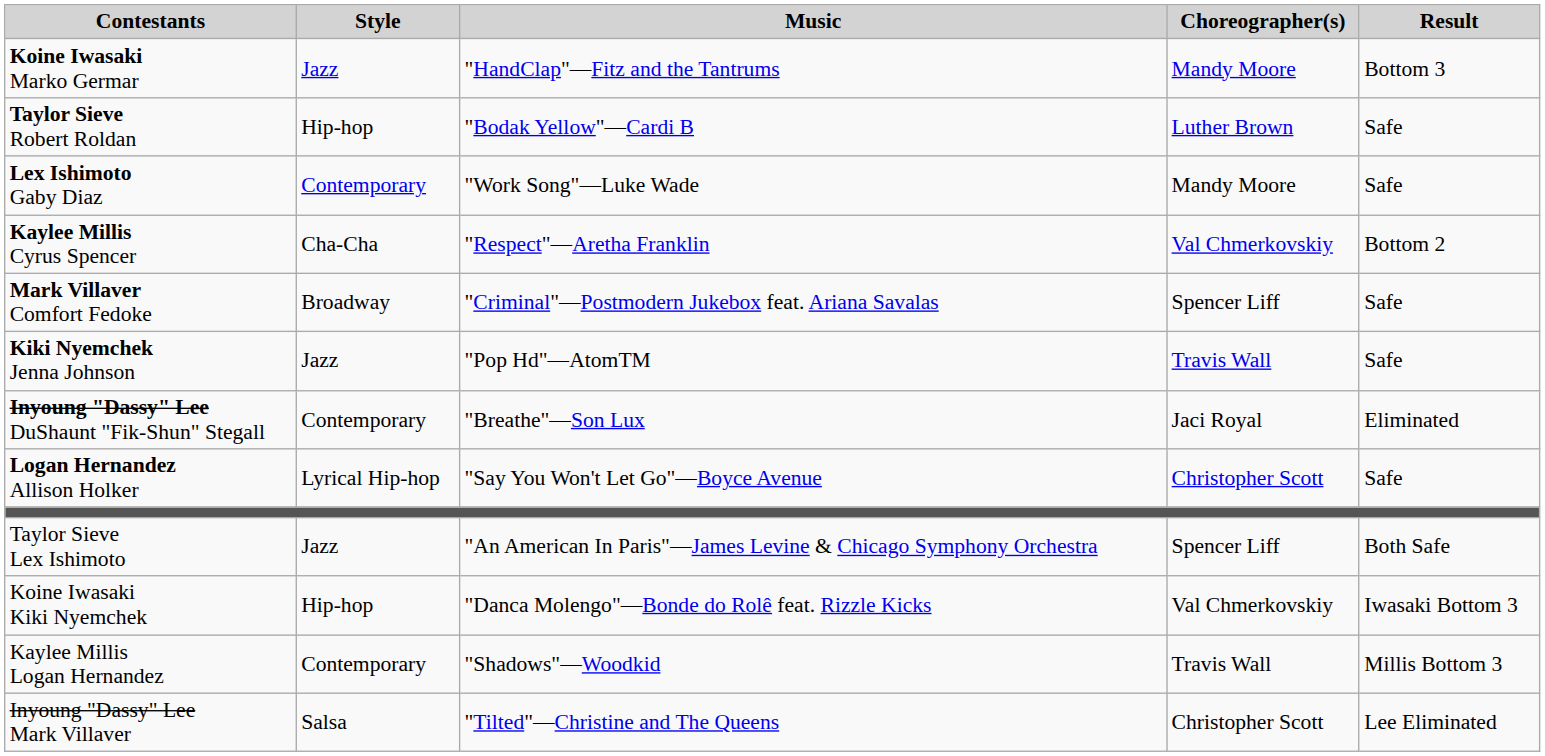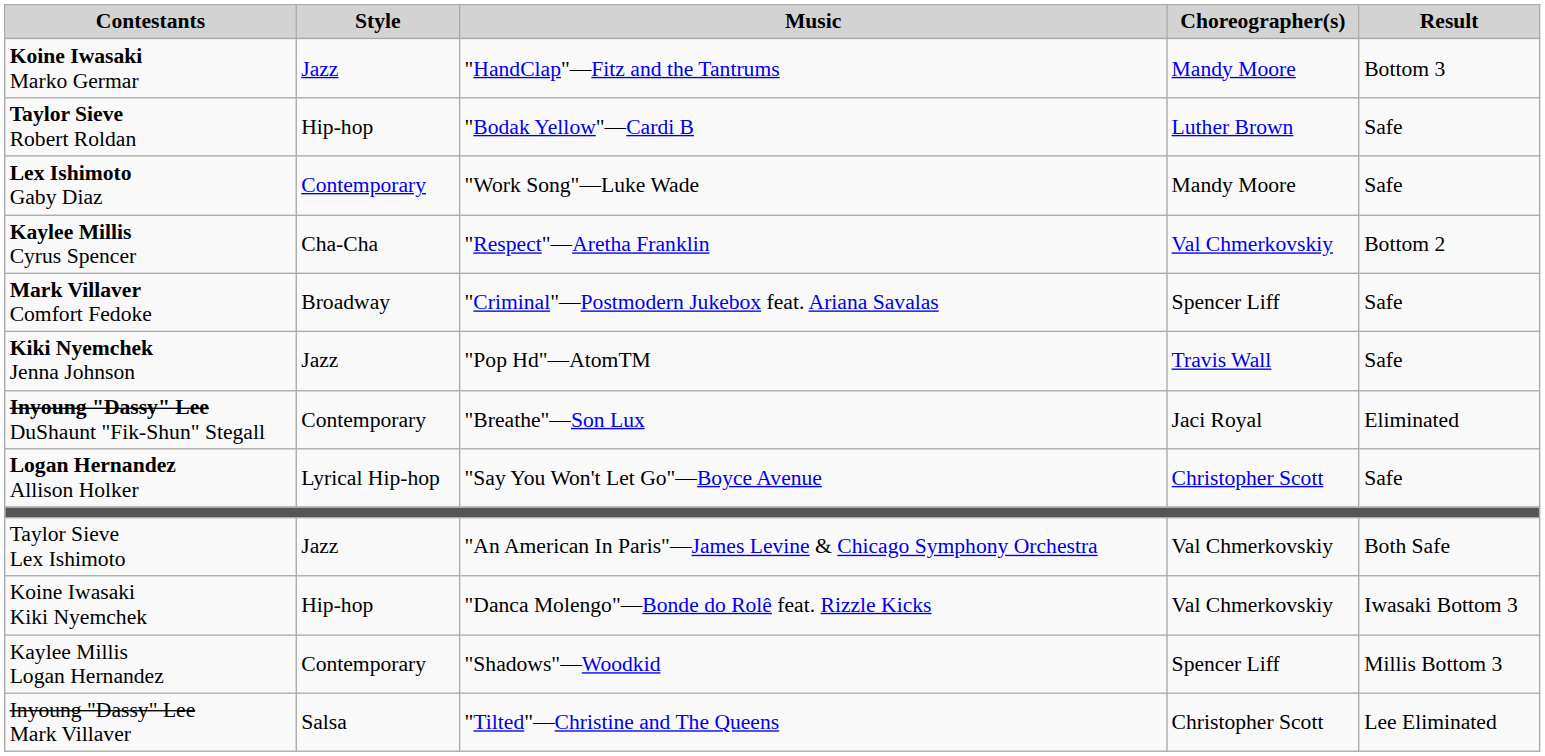Taylor Sieve Lex Ishimoto | Choreographer(s): Spencer Liff -> Val Chmerkovskiy
Kaylee Millis Logan Hernandez | Choreographer(s): Travis Wall -> Spencer Liff
